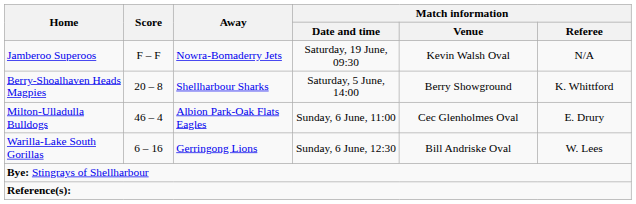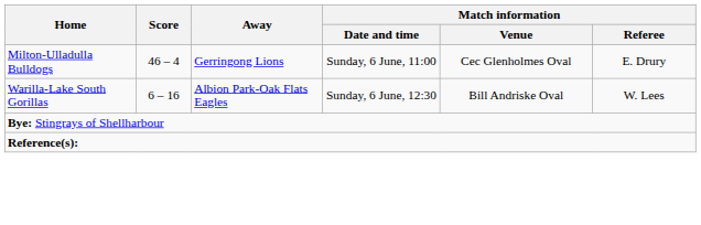- row: Jamberoo Superoos | F – F | Nowra-Bomaderry Jets | Saturday, 19 June, 09:30 | Kevin Walsh Oval | N/A
- row: Berry-Shoalhaven Heads Magpies | 20 – 8 | Shellharbour Sharks | Saturday, 5 June, 14:00 | Berry Showground | K. Whittford
Milton-Ulladulla Bulldogs | Away: Albion Park-Oak Flats Eagles -> Gerringong Lions
Warilla-Lake South Gorillas | Away: Gerringong Lions -> Albion Park-Oak Flats Eagles
